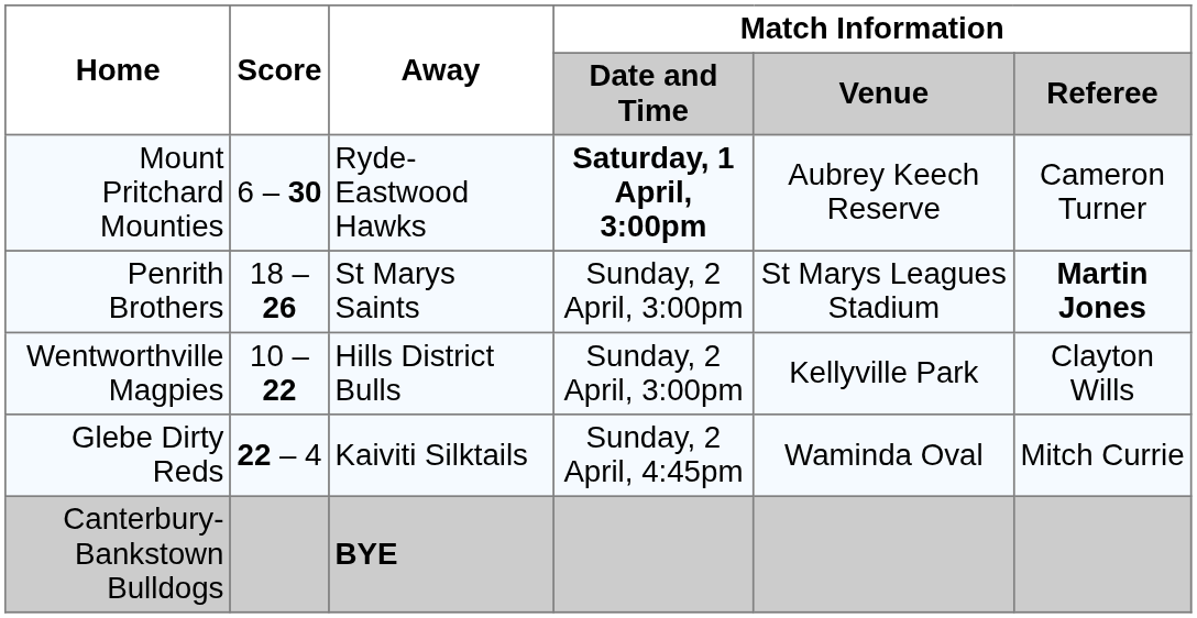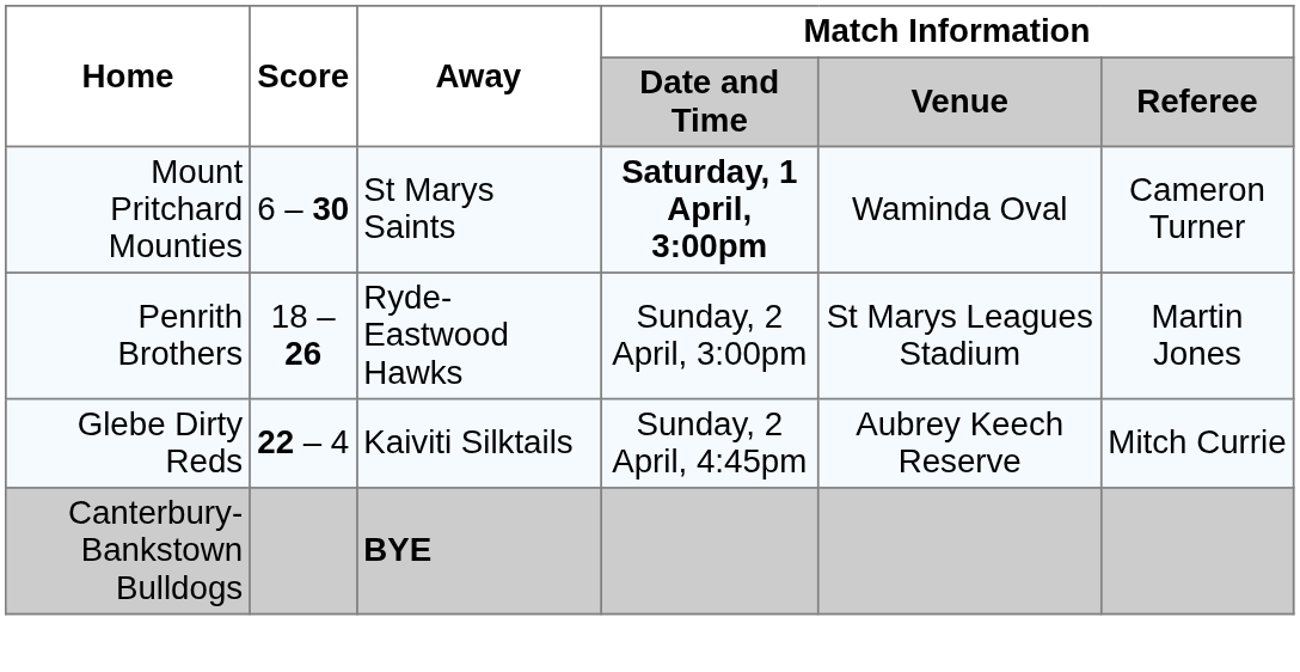Mount Pritchard Mounties | Away: Ryde-Eastwood Hawks -> St Marys Saints
Mount Pritchard Mounties | Match Information / Venue: Aubrey Keech Reserve -> Waminda Oval
Penrith Brothers | Away: St Marys Saints -> Ryde-Eastwood Hawks
Penrith Brothers | Match Information / Referee: bold -> normal
- row: Wentworthville Magpies | 10 – 22 | Hills District Bulls | Sunday, 2 April, 3:00pm | Kellyville Park | Clayton Wills
Glebe Dirty Reds | Match Information / Venue: Waminda Oval -> Aubrey Keech Reserve
